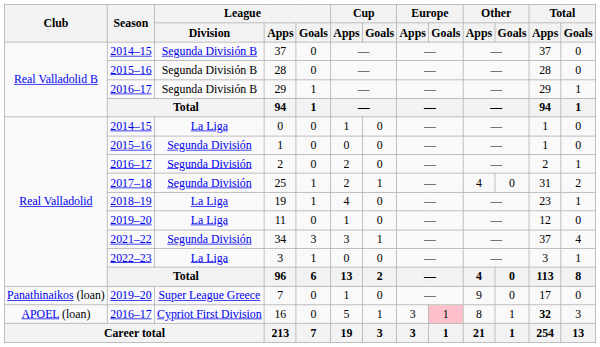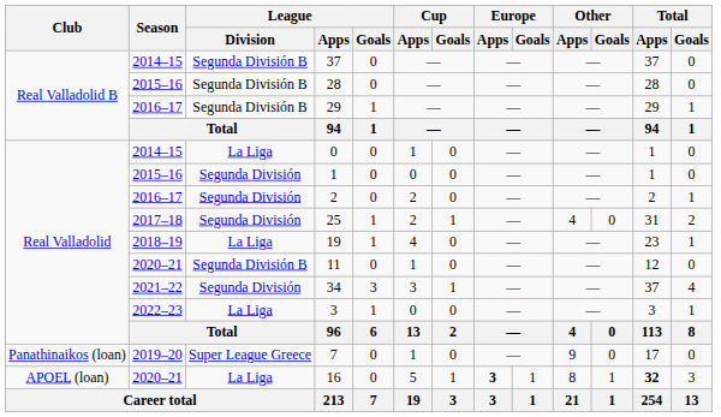11 | Season: 2019–20 -> 2020–21
11 | League / Division: La Liga -> Segunda División B
16 | Season: 2016–17 -> 2020–21
16 | League / Division: Cypriot First Division -> La Liga
16 | Europe / Apps: normal -> bold
16 | Europe / Goals: pink background -> no background
